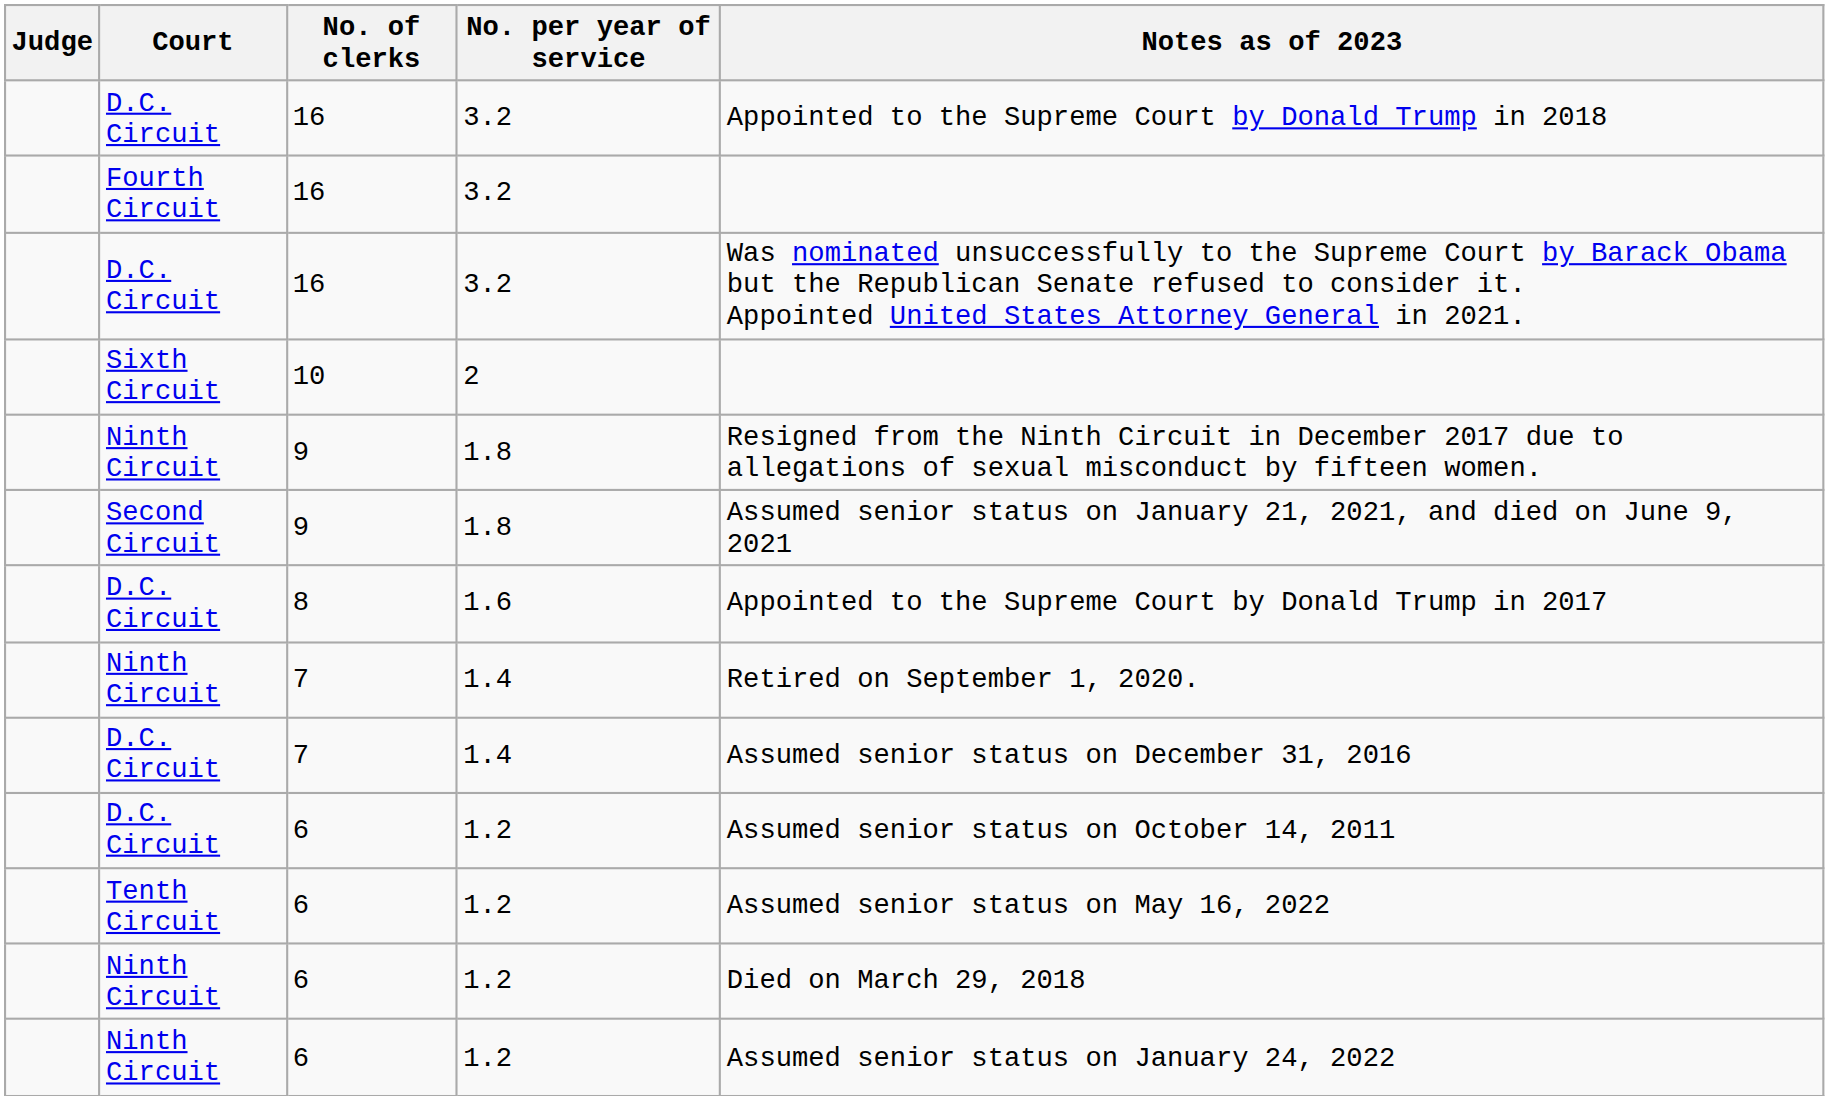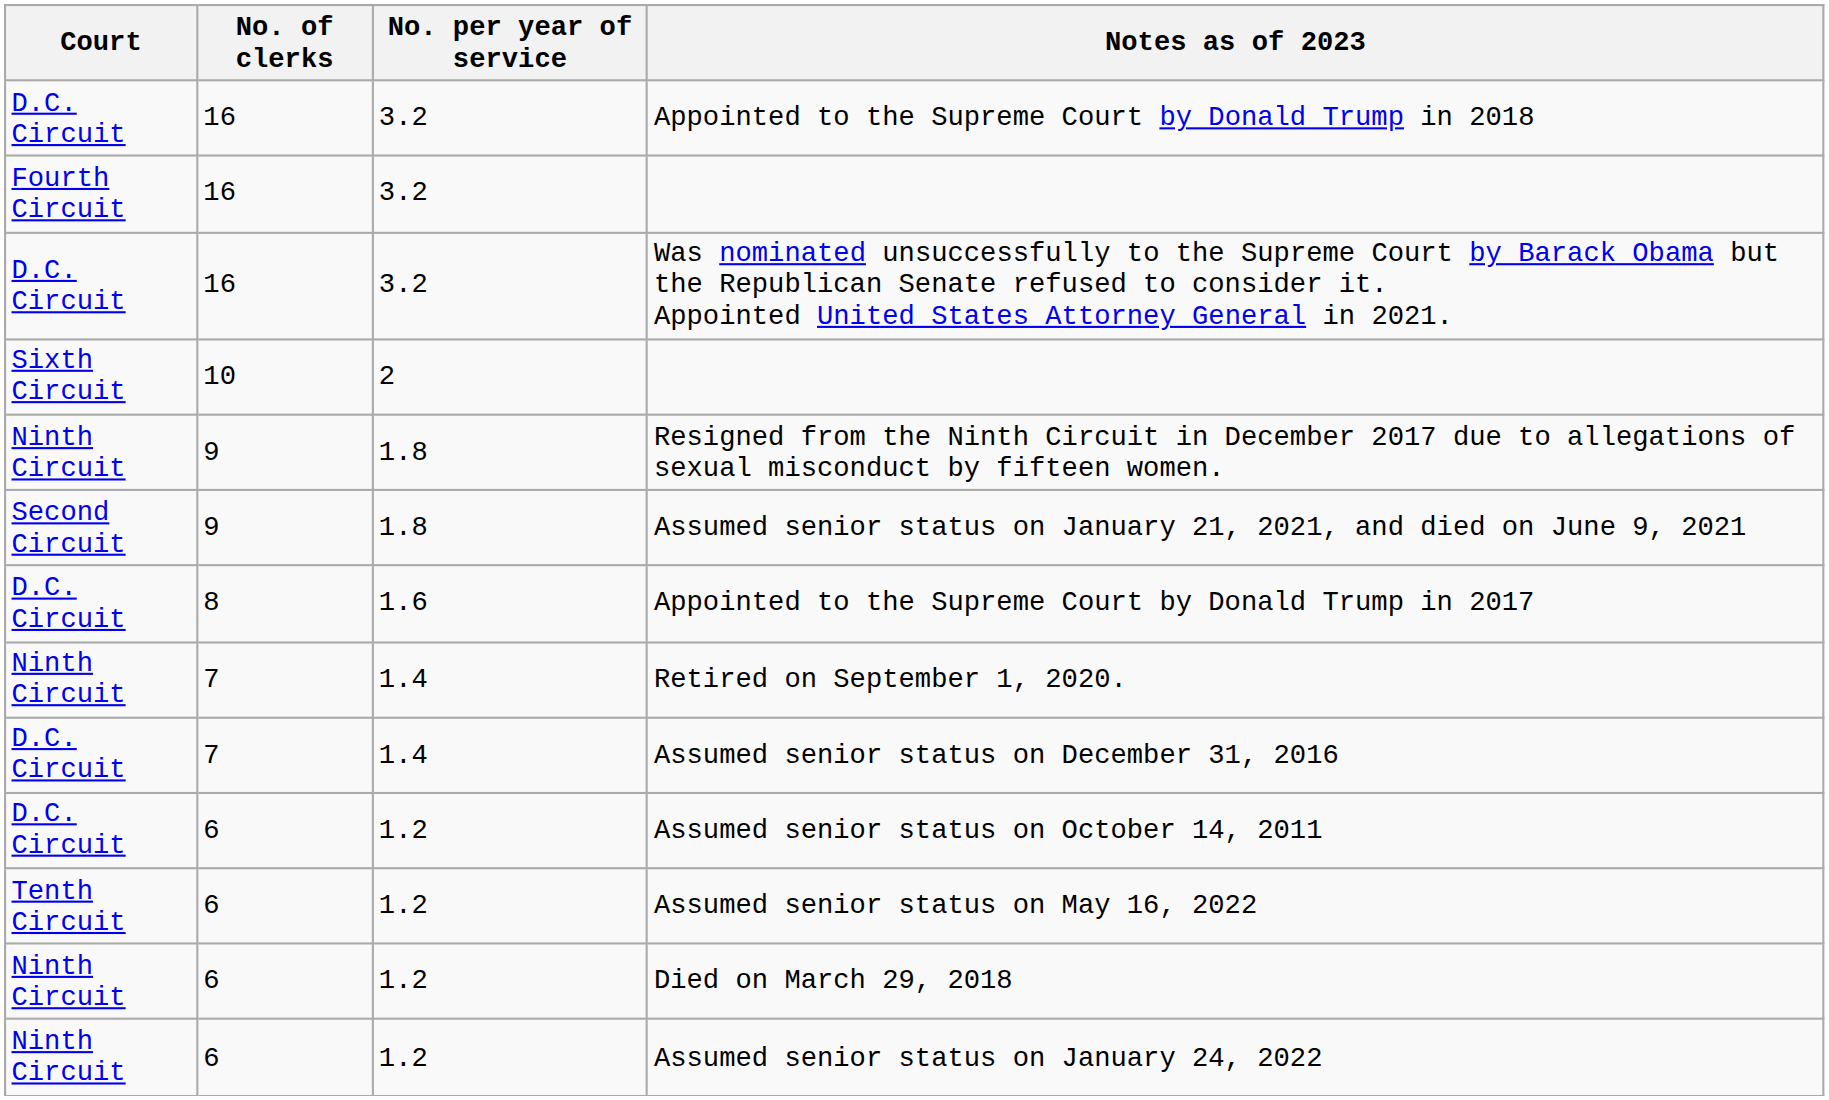- column: Judge
